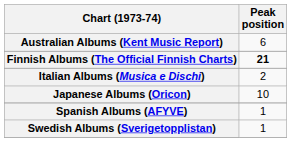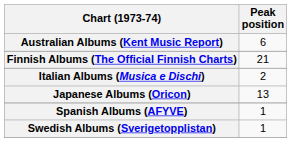Finnish Albums (The Official Finnish Charts) | Peak position: bold -> normal
Japanese Albums (Oricon) | Peak position: 10 -> 13
